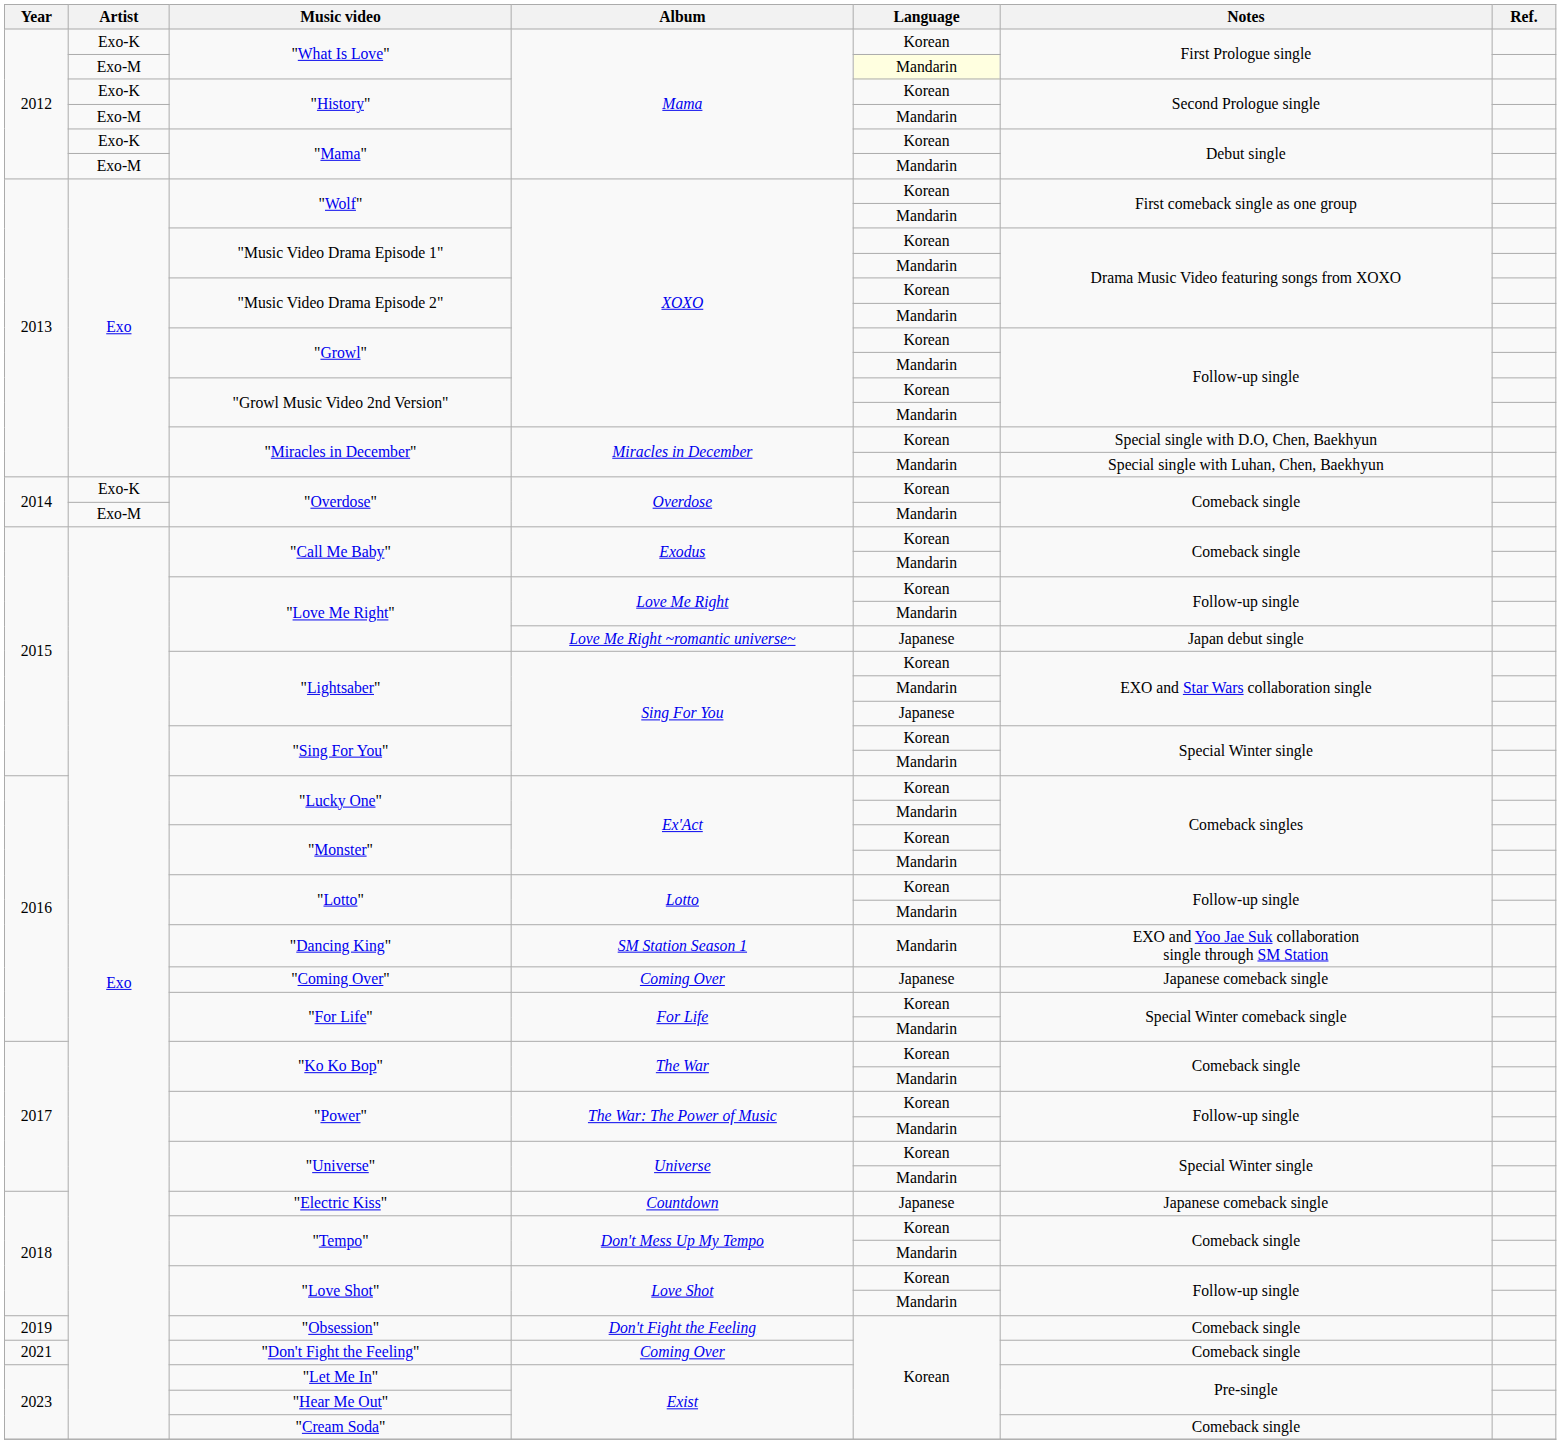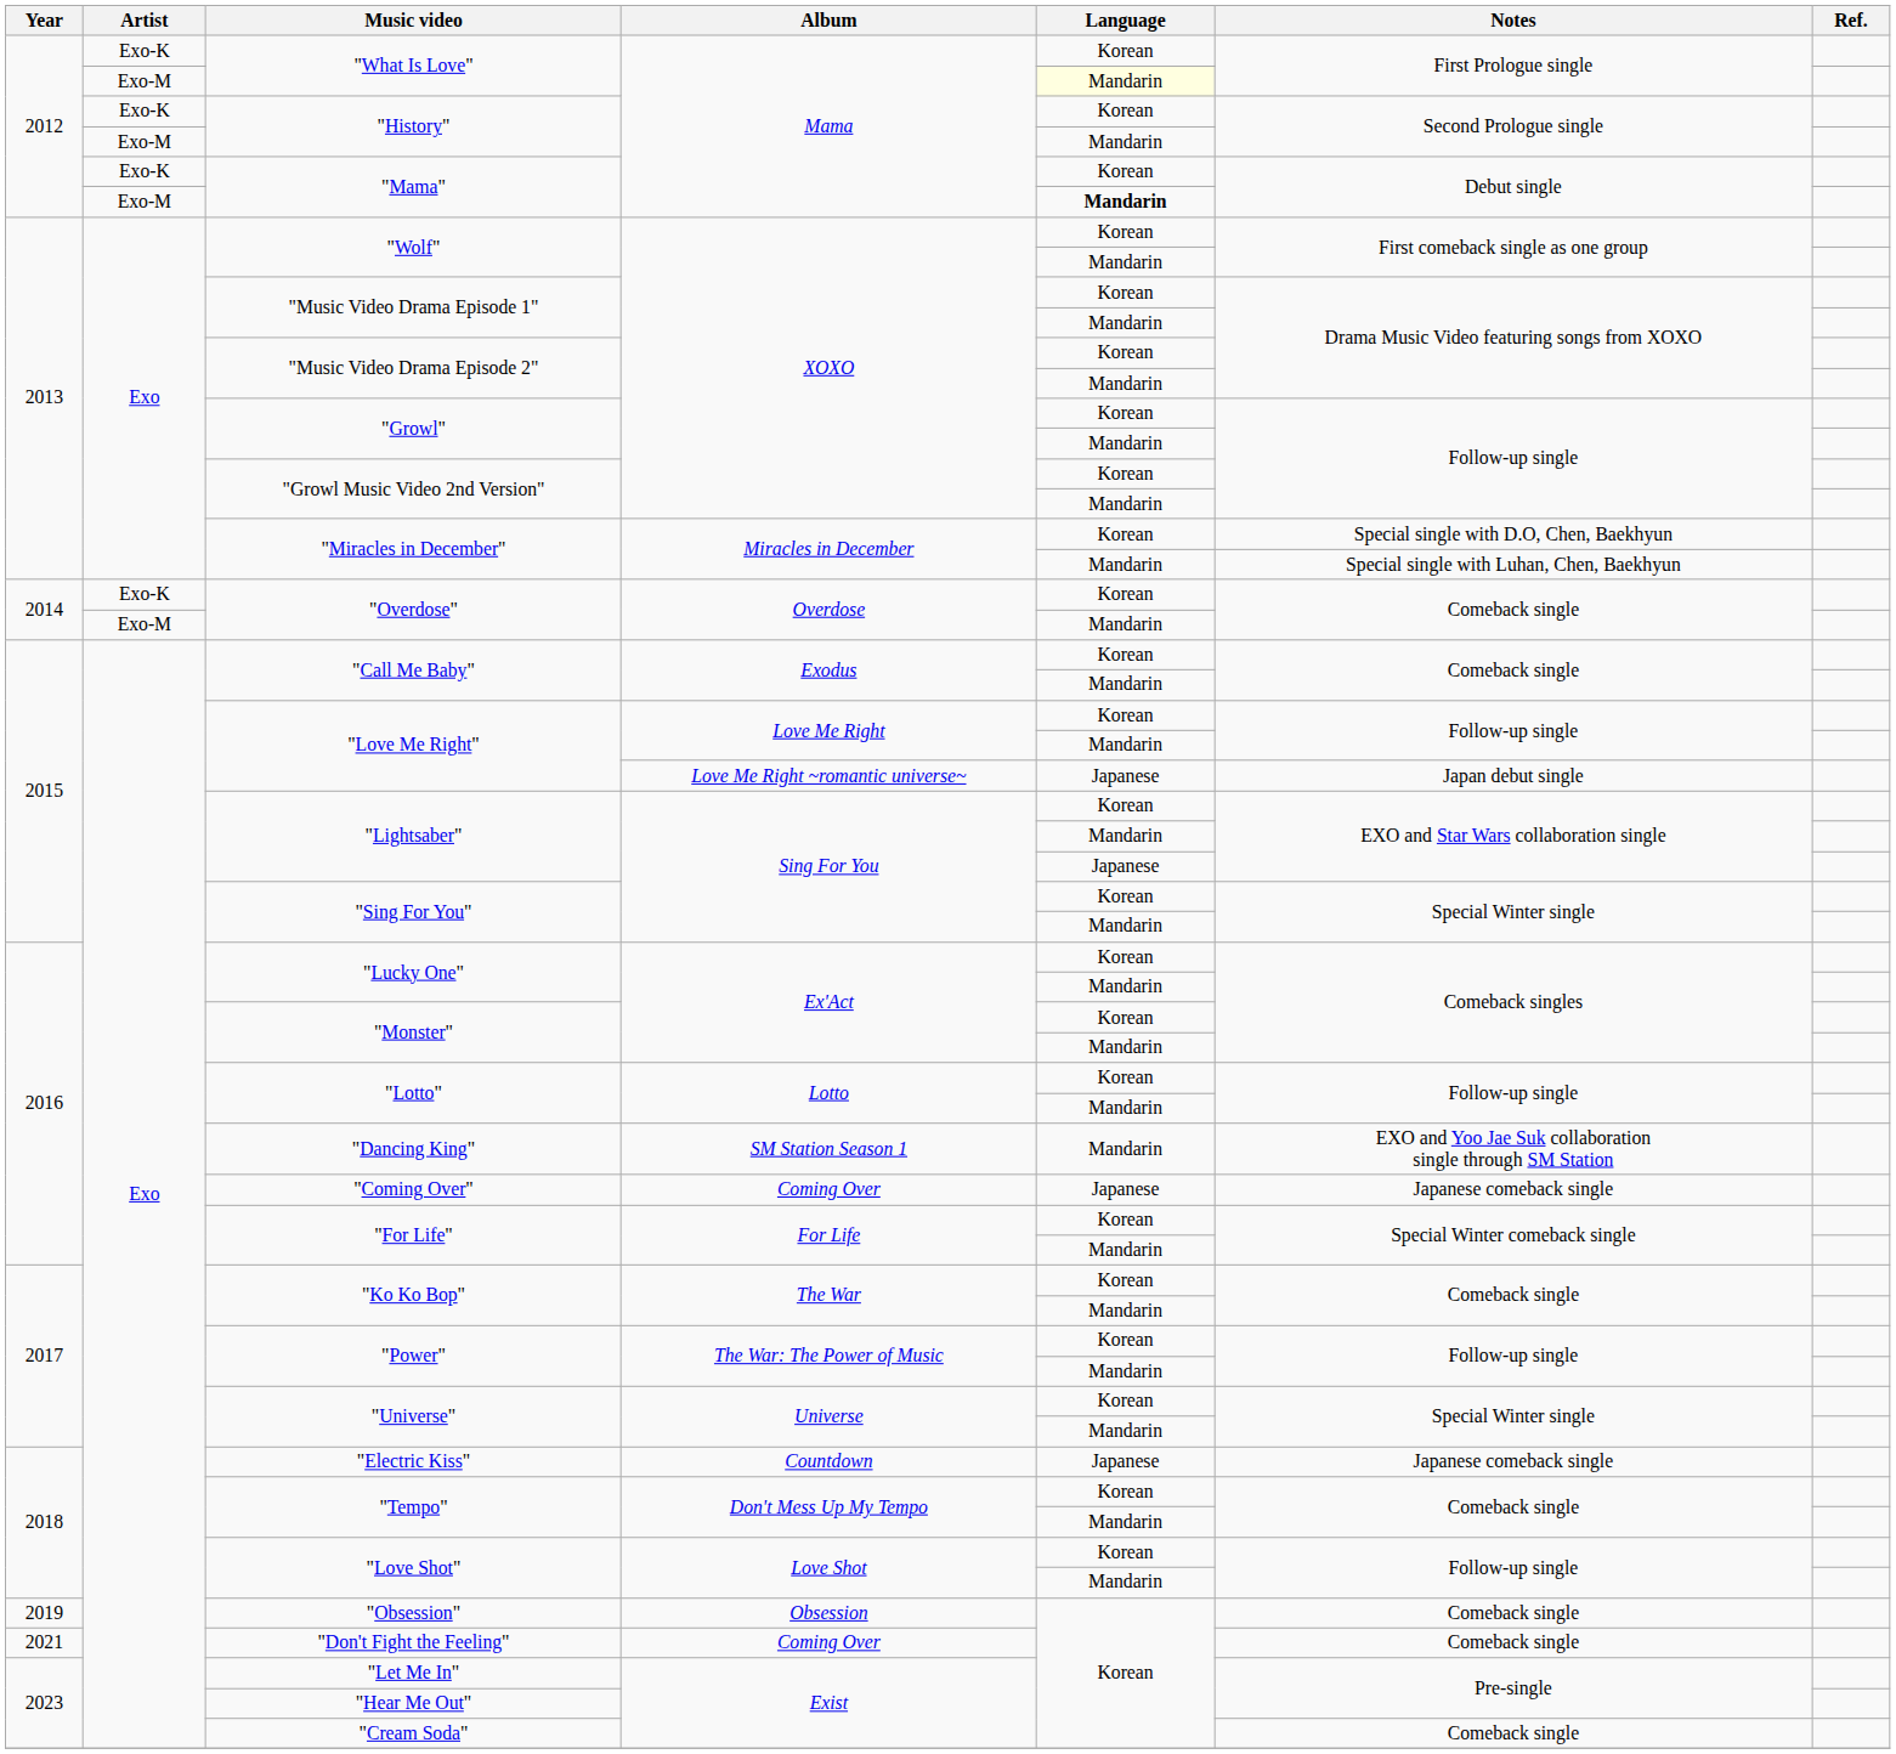Exo-M / "Mama" | Language: normal -> bold
"Obsession" | Album: Don't Fight the Feeling -> Obsession
